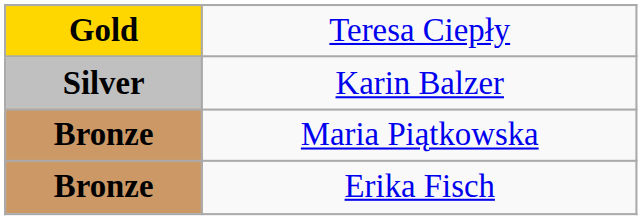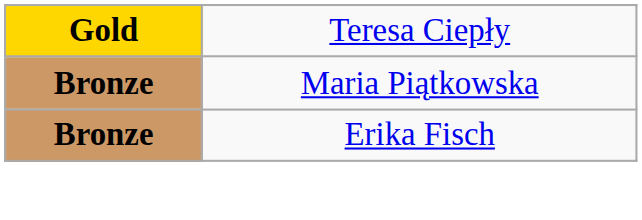- row: Silver | Karin Balzer
